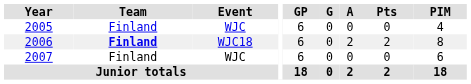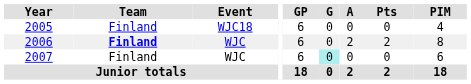2005 | Event: WJC -> WJC18
2006 | Event: WJC18 -> WJC
2007 | G: no background -> paleturquoise background
